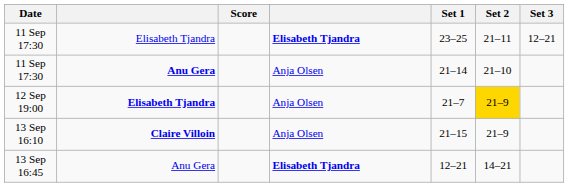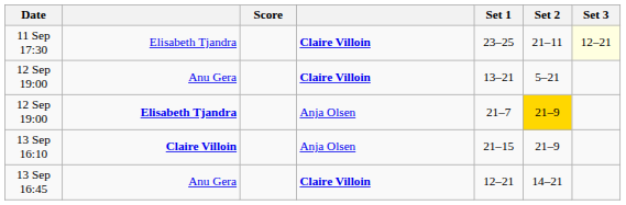11 Sep 17:30 / Elisabeth Tjandra | column 4: Elisabeth Tjandra -> Claire Villoin
11 Sep 17:30 / Elisabeth Tjandra | Set 3: no background -> lightyellow background
- row: 11 Sep 17:30 | Anu Gera | Anja Olsen | 21–14 | 21–10
+ row: 12 Sep 19:00 | Anu Gera | Claire Villoin | 13–21 | 5–21
13 Sep 16:45 | column 4: Elisabeth Tjandra -> Claire Villoin
